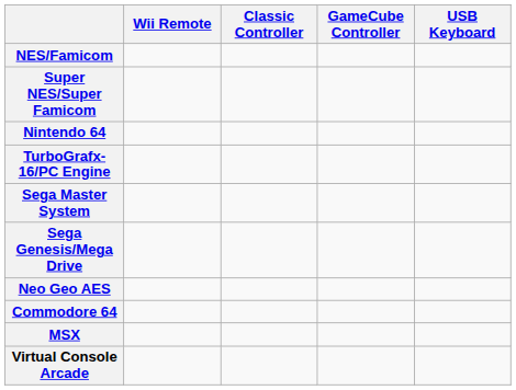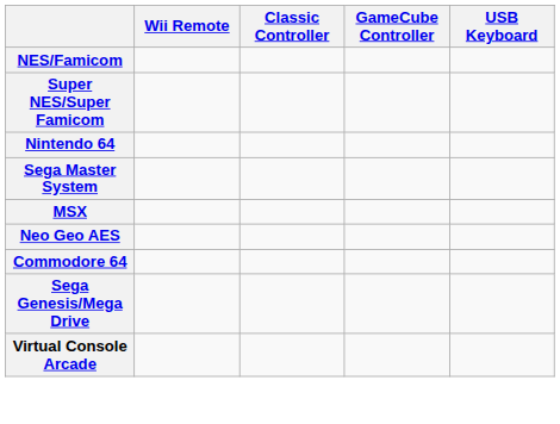- row: TurboGrafx-16/PC Engine
rows swapped: Sega Genesis/Mega Drive <-> MSX
